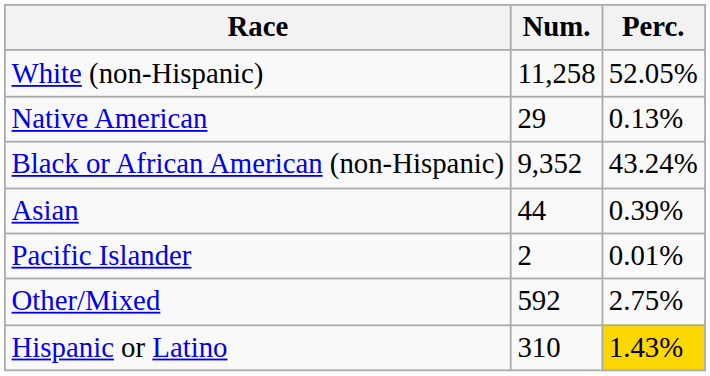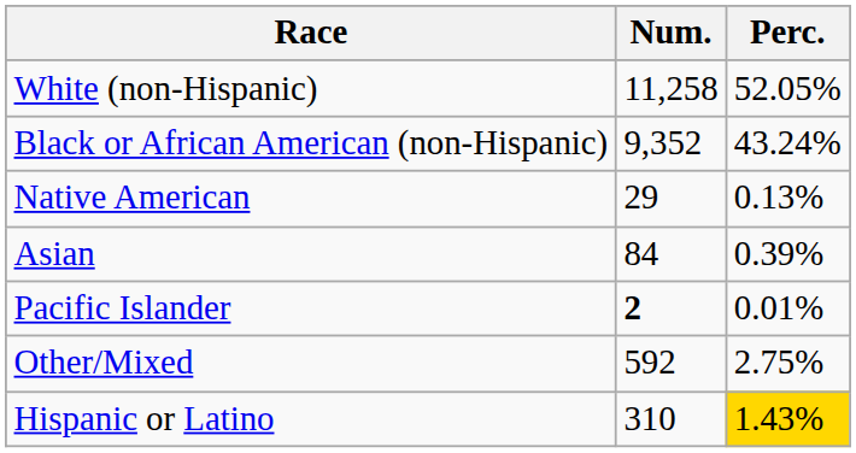rows swapped: Black or African American (non-Hispanic) <-> Native American
Asian | Num.: 44 -> 84
Pacific Islander | Num.: normal -> bold
